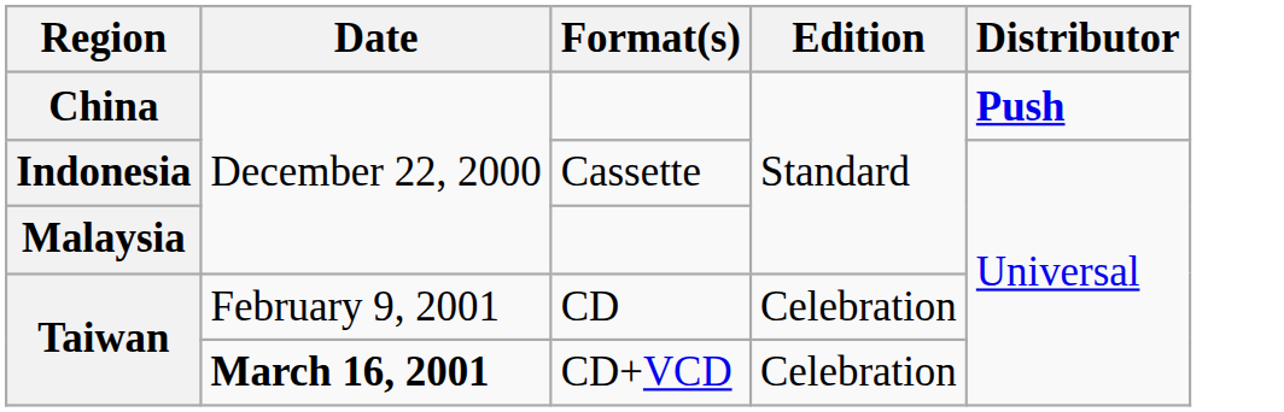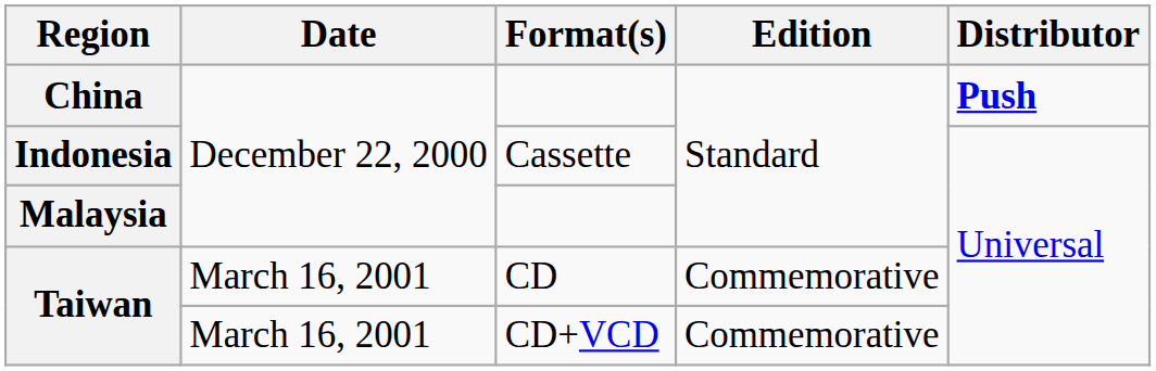Taiwan / CD | Date: February 9, 2001 -> March 16, 2001
Taiwan / CD | Edition: Celebration -> Commemorative
Taiwan / CD+VCD | Date: bold -> normal
Taiwan / CD+VCD | Edition: Celebration -> Commemorative
